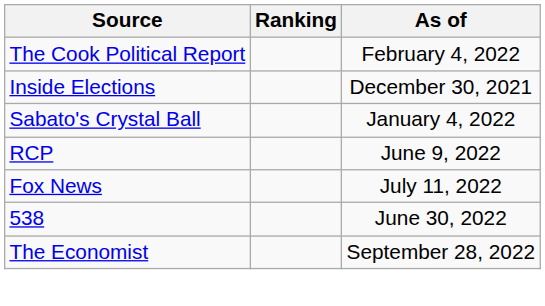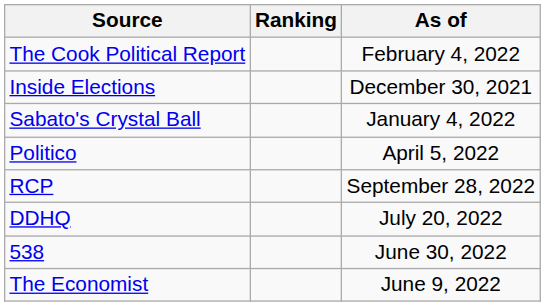+ row: Politico | April 5, 2022
RCP | As of: June 9, 2022 -> September 28, 2022
- row: Fox News | July 11, 2022
+ row: DDHQ | July 20, 2022
The Economist | As of: September 28, 2022 -> June 9, 2022
